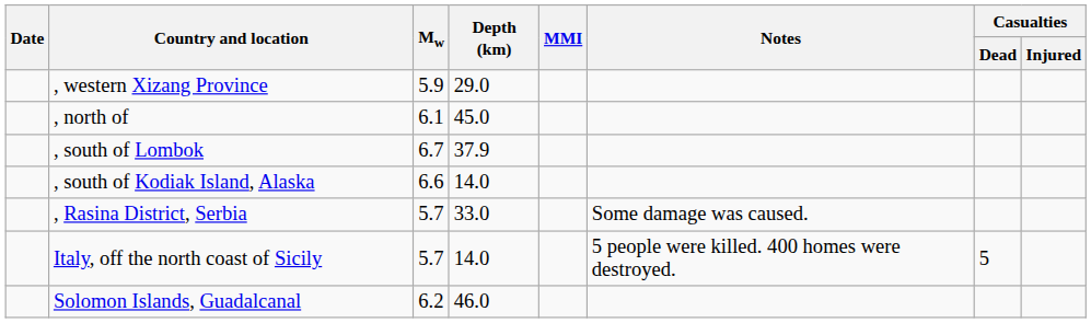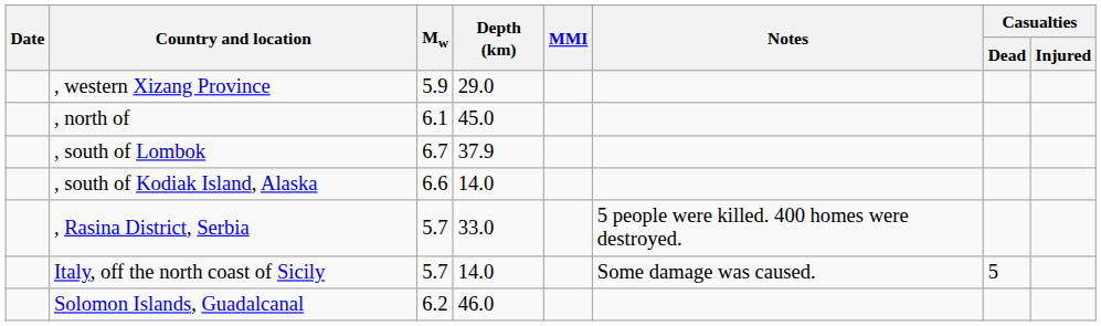, Rasina District, Serbia | Notes: Some damage was caused. -> 5 people were killed. 400 homes were destroyed.
Italy, off the north coast of Sicily | Notes: 5 people were killed. 400 homes were destroyed. -> Some damage was caused.
